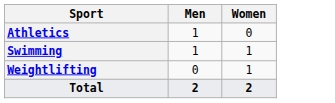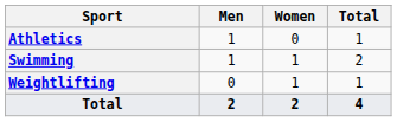+ column: Total | 1 | 2 | 1 | 4
